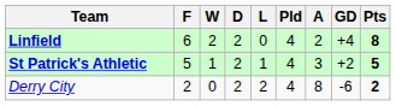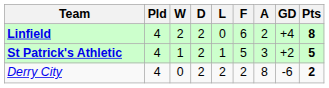columns swapped: Pld <-> F
